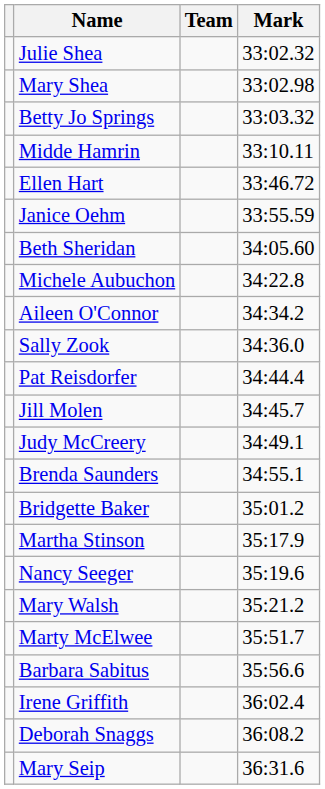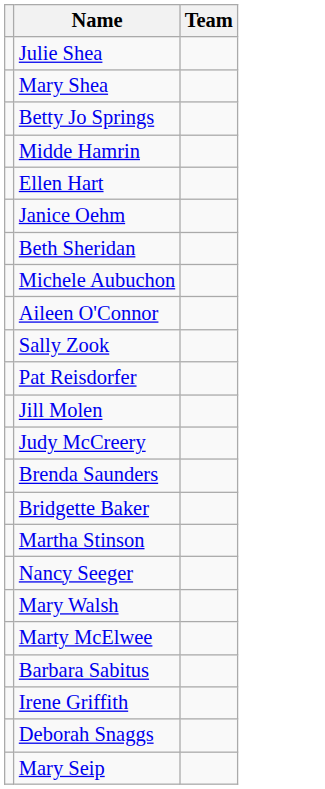- column: Mark | 33:02.32 | 33:02.98 | 33:03.32 | 33:10.11 | 33:46.72 | 33:55.59 | 34:05.60 | 34:22.8 | 34:34.2 | 34:36.0 | 34:44.4 | 34:45.7 | 34:49.1 | 34:55.1 | 35:01.2 | 35:17.9 | 35:19.6 | 35:21.2 | 35:51.7 | 35:56.6 | 36:02.4 | 36:08.2 | 36:31.6
